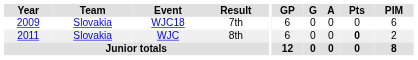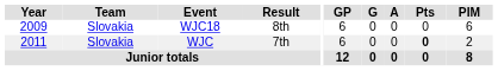WJC18 | Result: 7th -> 8th
WJC | Result: 8th -> 7th
